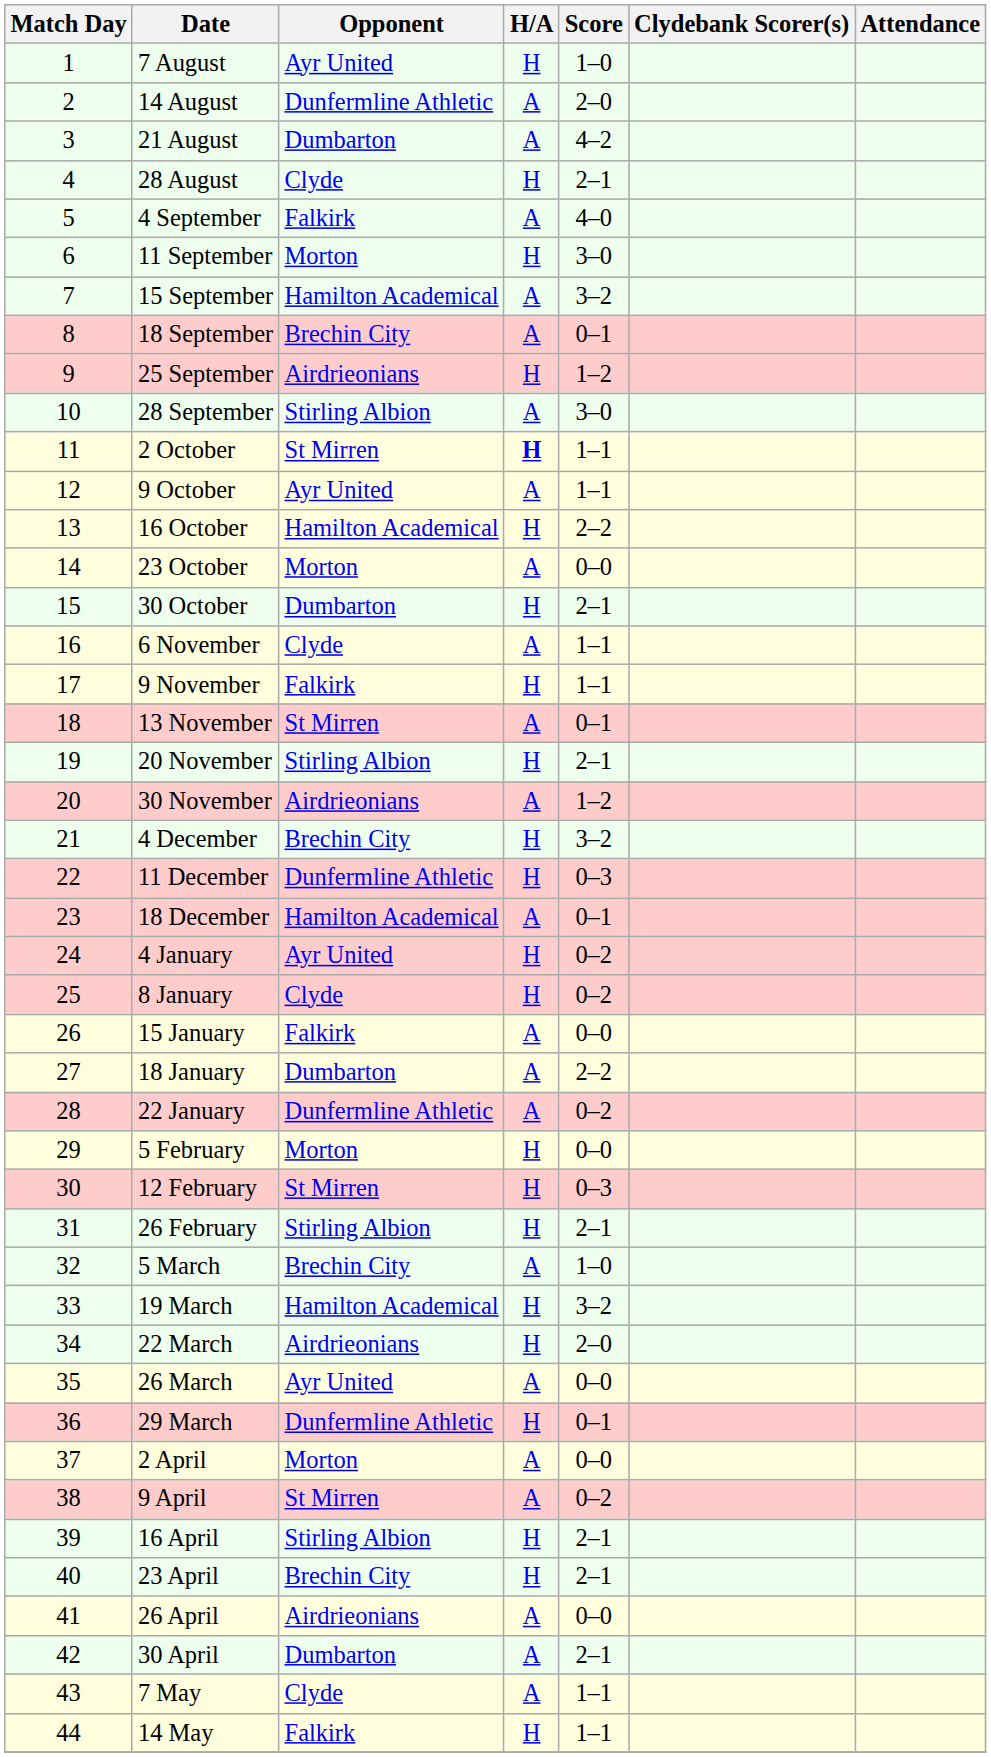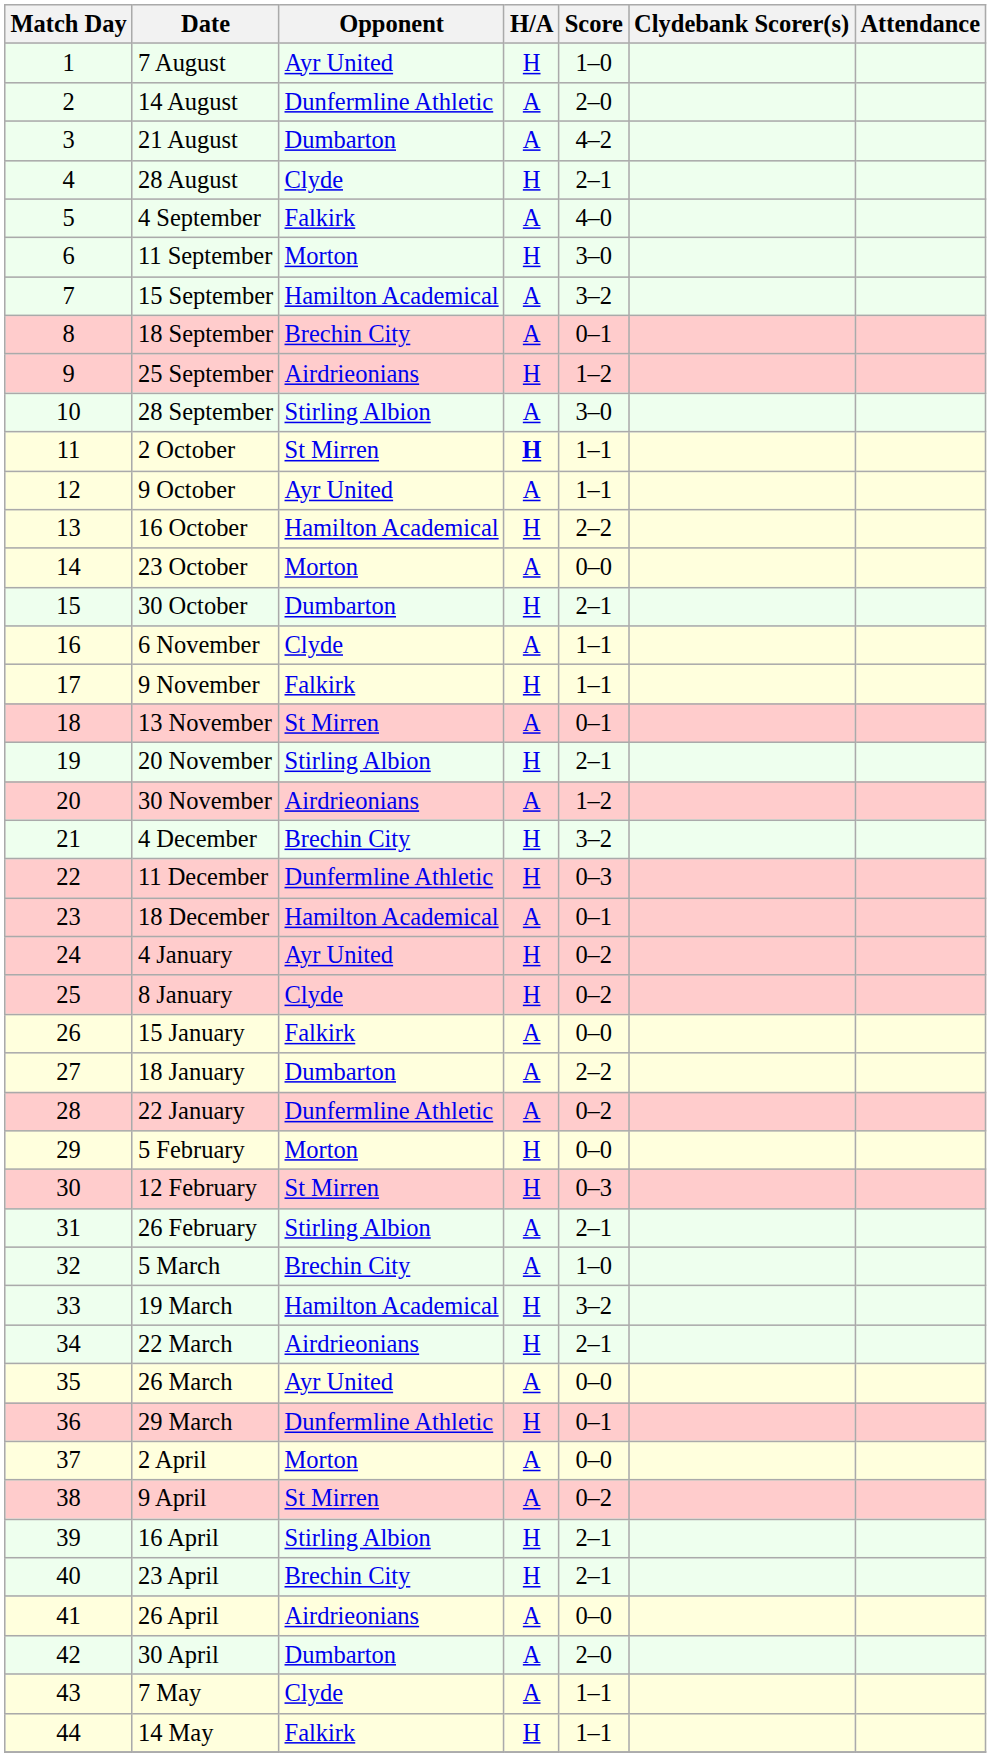26 February | H/A: H -> A
22 March | Score: 2–0 -> 2–1
30 April | Score: 2–1 -> 2–0
